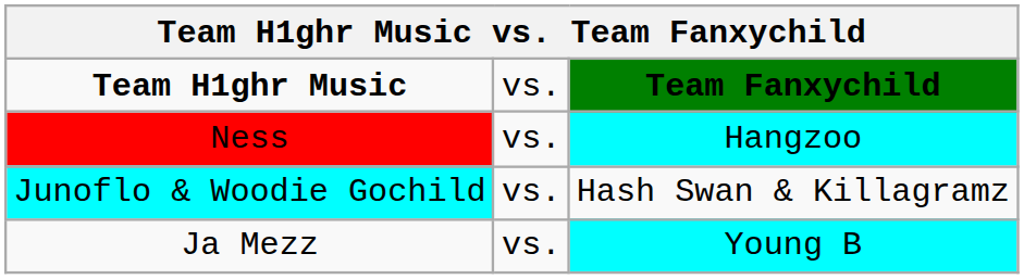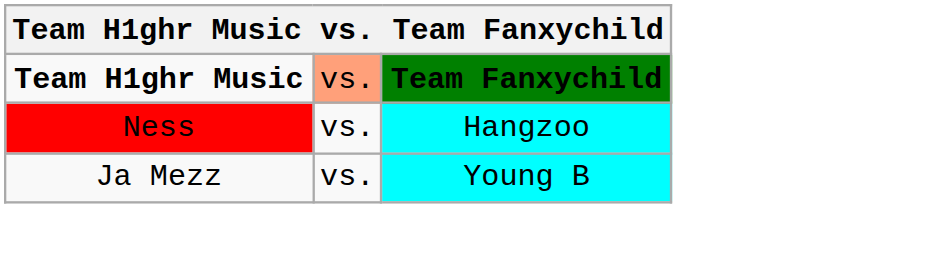Team H1ghr Music | column 2: no background -> lightsalmon background
- row: Junoflo & Woodie Gochild | vs. | Hash Swan & Killagramz
